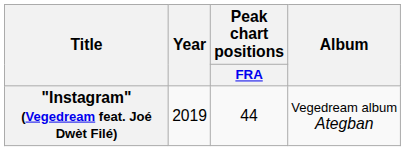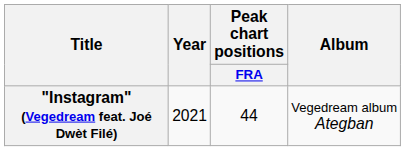"Instagram" (Vegedream feat. Joé Dwèt Filé) | Year: 2019 -> 2021
